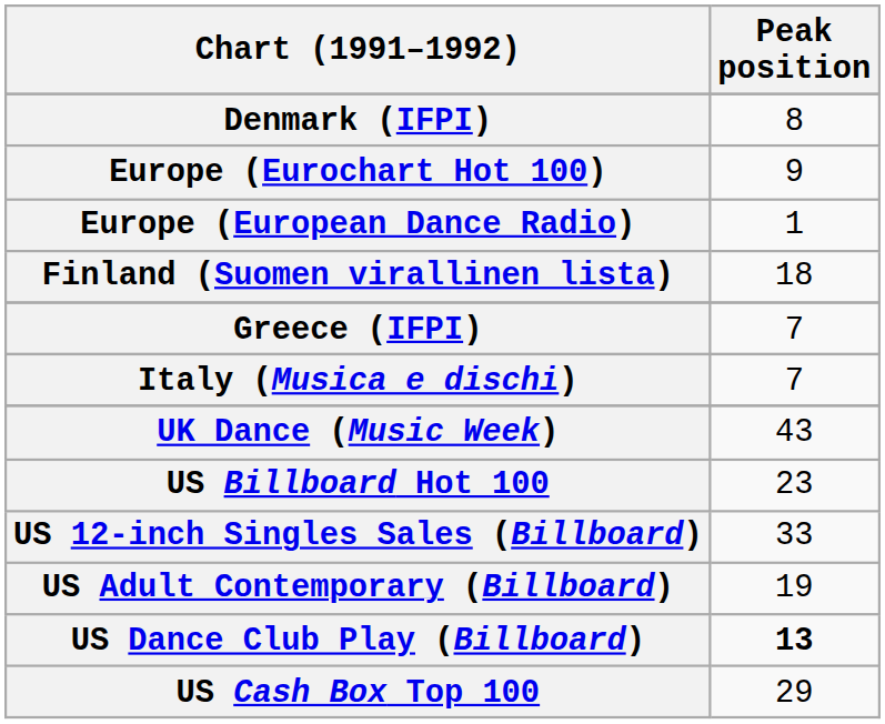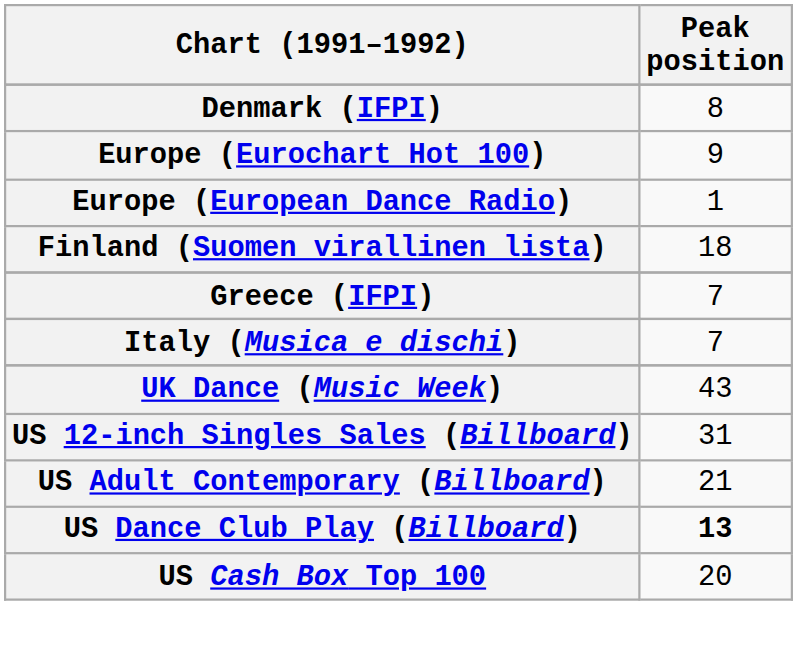- row: US Billboard Hot 100 | 23
US 12-inch Singles Sales (Billboard) | Peak position: 33 -> 31
US Adult Contemporary (Billboard) | Peak position: 19 -> 21
US Cash Box Top 100 | Peak position: 29 -> 20
